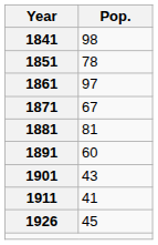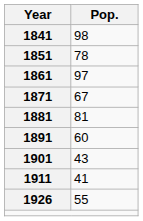1926 | Pop.: 45 -> 55
